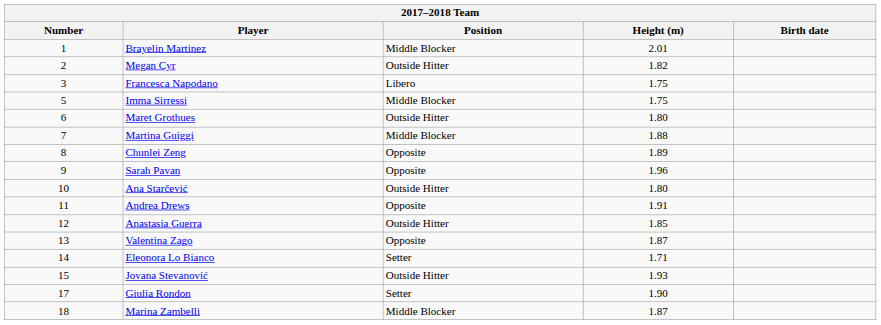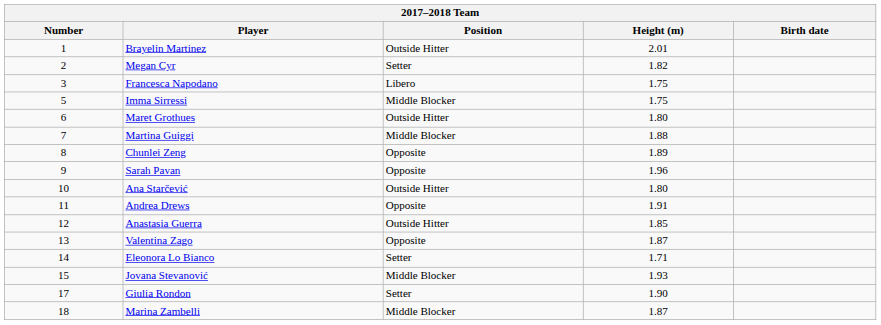Brayelin Martinez | Position: Middle Blocker -> Outside Hitter
Megan Cyr | Position: Outside Hitter -> Setter
Jovana Stevanović | Position: Outside Hitter -> Middle Blocker
